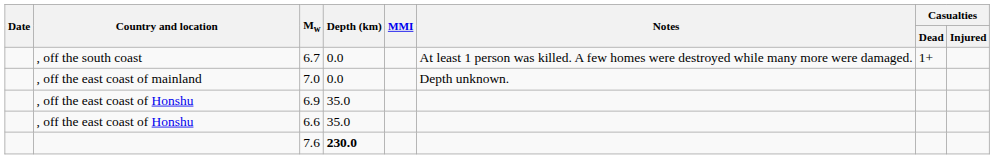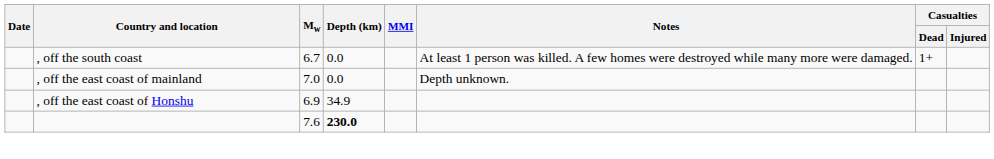6.9 | Depth (km): 35.0 -> 34.9
- row: , off the east coast of Honshu | 6.6 | 35.0
